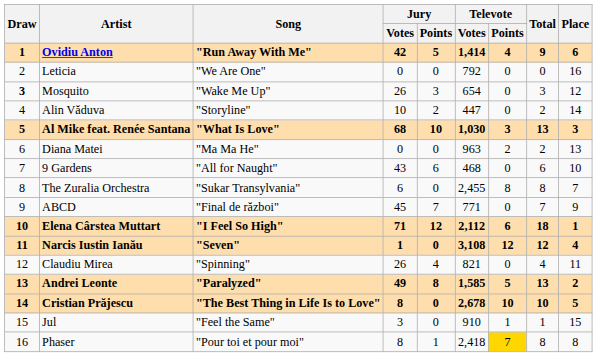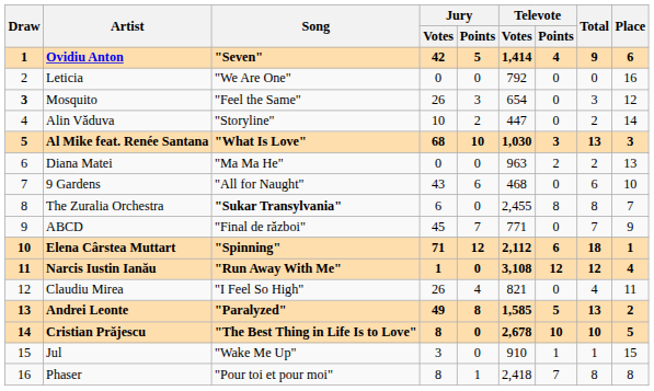Ovidiu Anton | Song: "Run Away With Me" -> "Seven"
Mosquito | Song: "Wake Me Up" -> "Feel the Same"
The Zuralia Orchestra | Song: normal -> bold
Elena Cârstea Muttart | Song: "I Feel So High" -> "Spinning"
Narcis Iustin Ianău | Song: "Seven" -> "Run Away With Me"
Claudiu Mirea | Song: "Spinning" -> "I Feel So High"
Jul | Song: "Feel the Same" -> "Wake Me Up"
Phaser | Televote / Points: gold background -> no background
